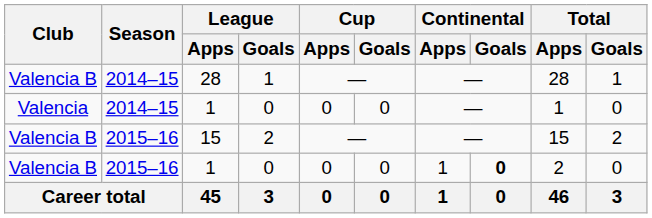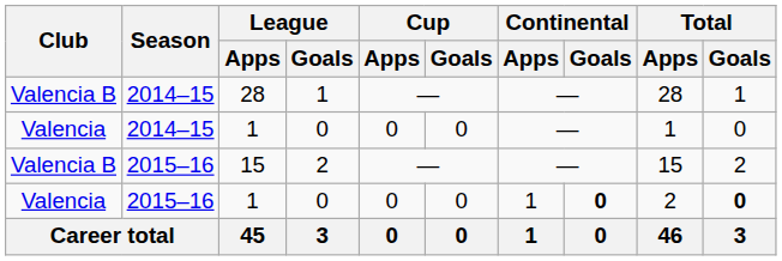2015–16 / 1 | Club: Valencia B -> Valencia
2015–16 / 1 | Total / Goals: normal -> bold
